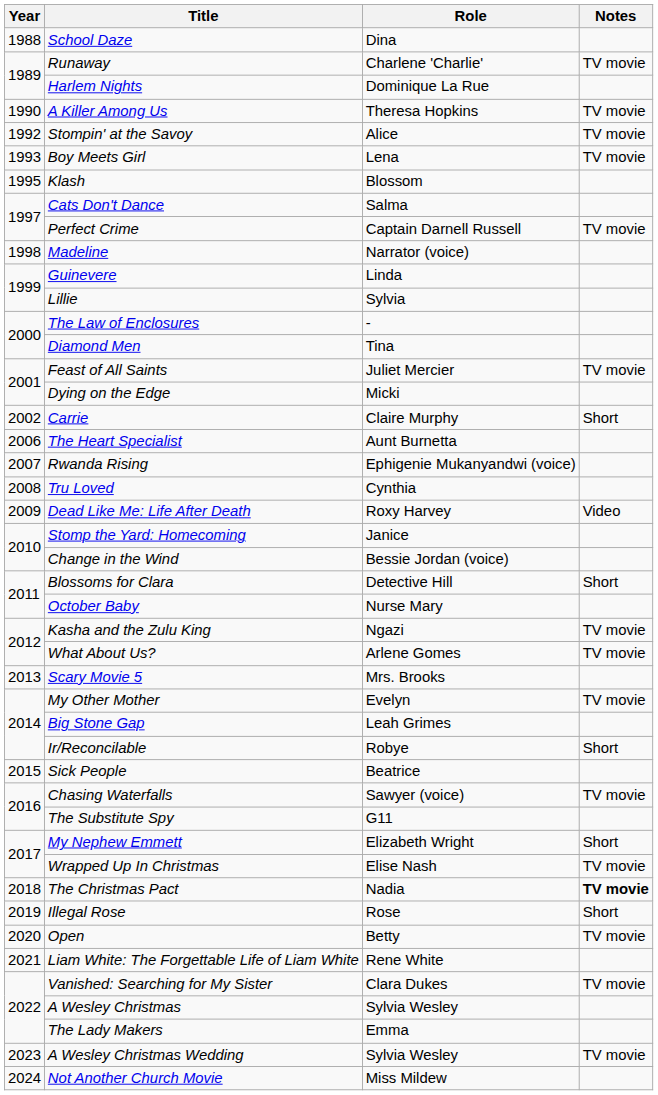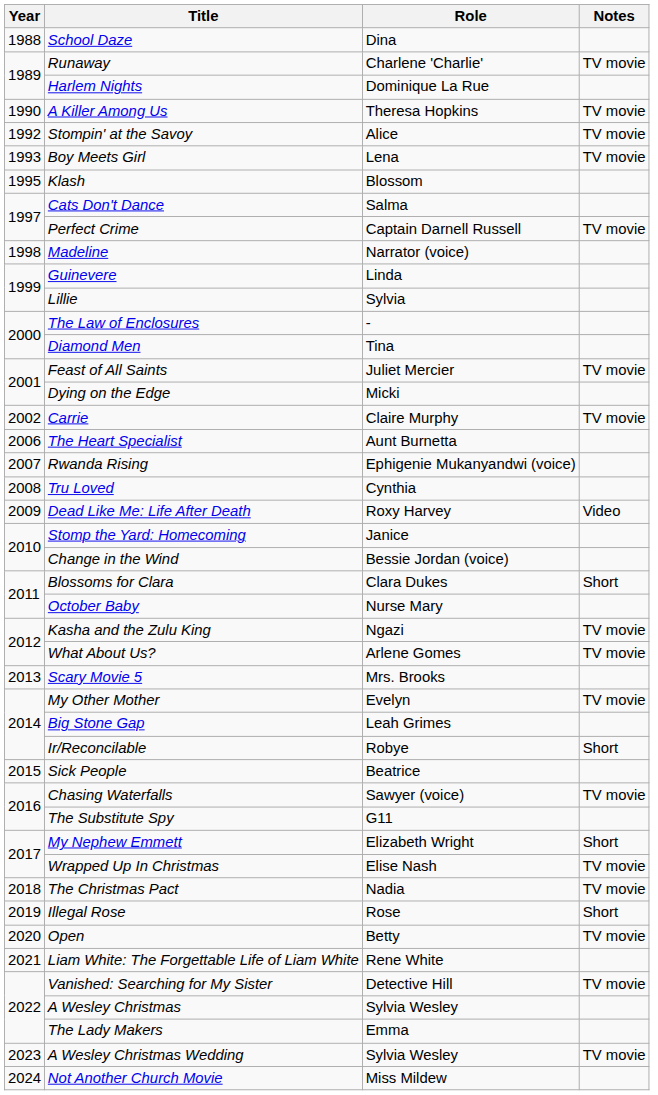Carrie | Notes: Short -> TV movie
Blossoms for Clara | Role: Detective Hill -> Clara Dukes
The Christmas Pact | Notes: bold -> normal
Vanished: Searching for My Sister | Role: Clara Dukes -> Detective Hill
